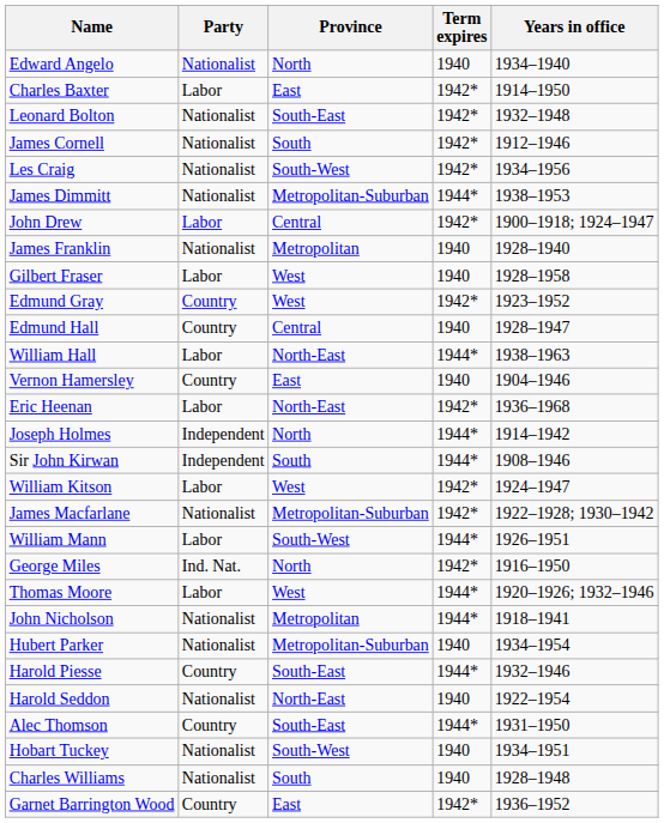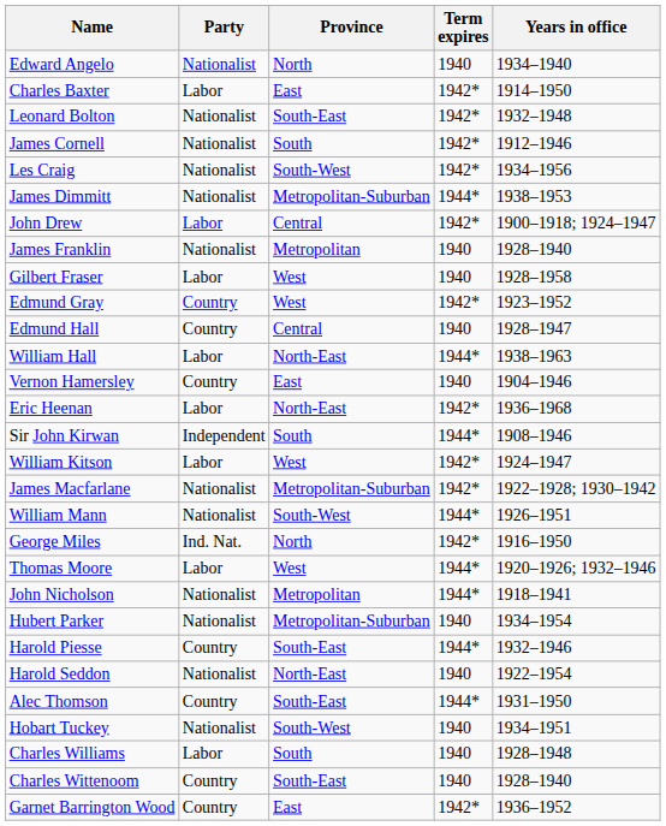- row: Joseph Holmes | Independent | North | 1944* | 1914–1942
William Mann | Party: Labor -> Nationalist
Charles Williams | Party: Nationalist -> Labor
+ row: Charles Wittenoom | Country | South-East | 1940 | 1928–1940
